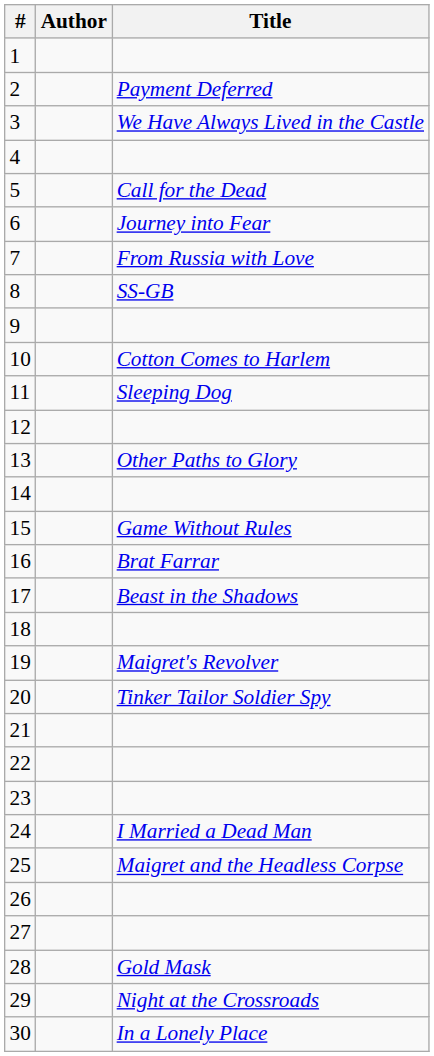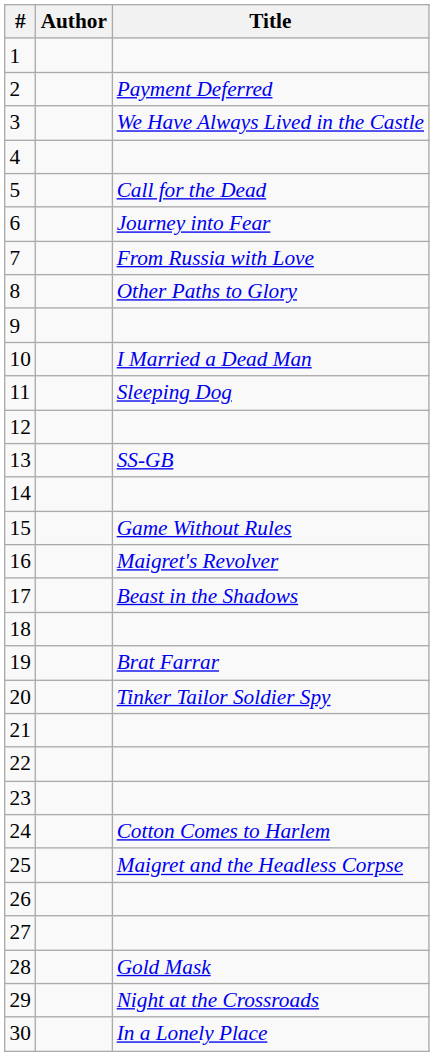8 | Title: SS-GB -> Other Paths to Glory
10 | Title: Cotton Comes to Harlem -> I Married a Dead Man
13 | Title: Other Paths to Glory -> SS-GB
16 | Title: Brat Farrar -> Maigret's Revolver
19 | Title: Maigret's Revolver -> Brat Farrar
24 | Title: I Married a Dead Man -> Cotton Comes to Harlem
